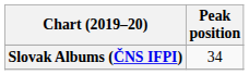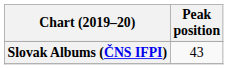Slovak Albums (ČNS IFPI) | Peak position: 34 -> 43
